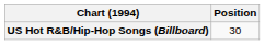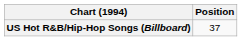US Hot R&B/Hip-Hop Songs (Billboard) | Position: 30 -> 37
